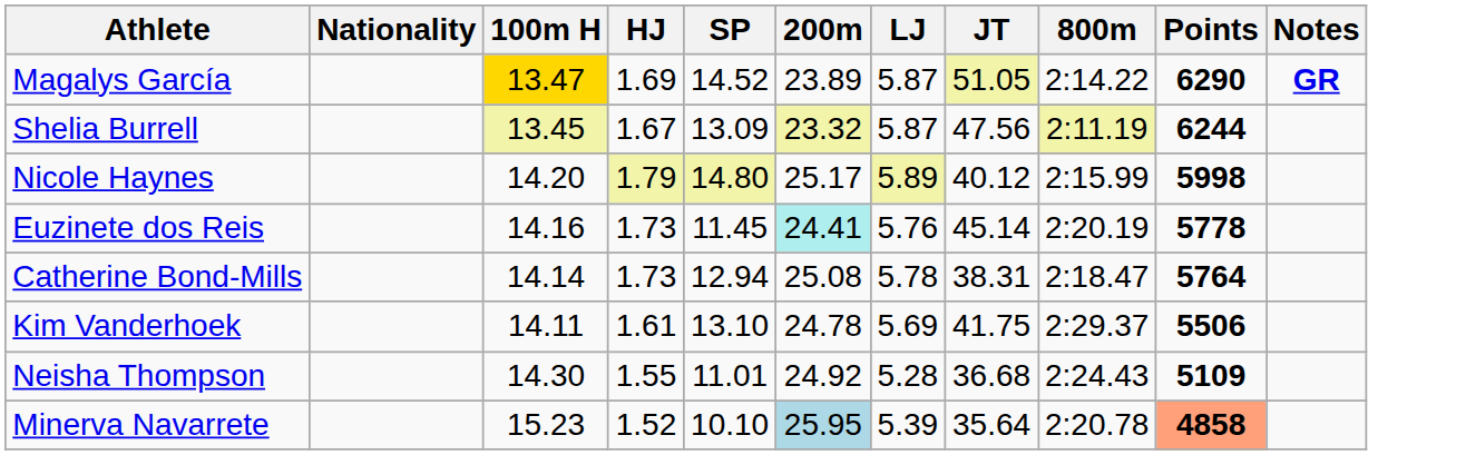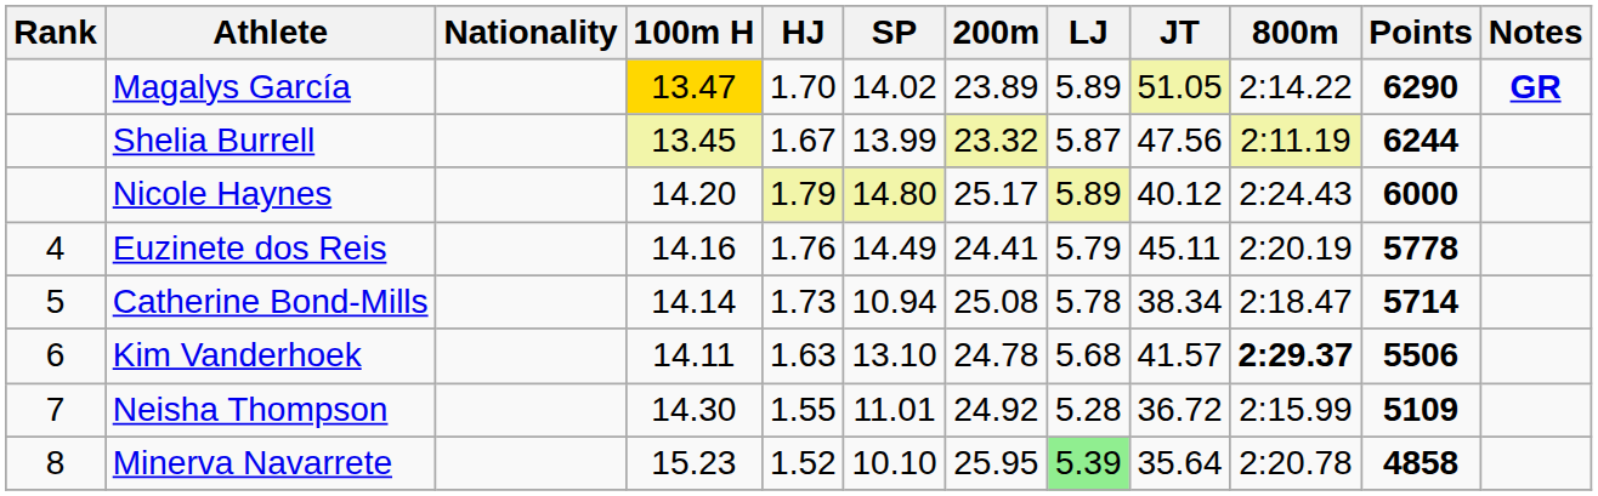+ column: Rank | 4 | 5 | 6 | 7 | 8
Magalys García | HJ: 1.69 -> 1.70
Magalys García | SP: 14.52 -> 14.02
Magalys García | LJ: 5.87 -> 5.89
Shelia Burrell | SP: 13.09 -> 13.99
Nicole Haynes | 800m: 2:15.99 -> 2:24.43
Nicole Haynes | Points: 5998 -> 6000
Euzinete dos Reis | HJ: 1.73 -> 1.76
Euzinete dos Reis | SP: 11.45 -> 14.49
Euzinete dos Reis | 200m: paleturquoise background -> no background
Euzinete dos Reis | LJ: 5.76 -> 5.79
Euzinete dos Reis | JT: 45.14 -> 45.11
Catherine Bond-Mills | SP: 12.94 -> 10.94
Catherine Bond-Mills | JT: 38.31 -> 38.34
Catherine Bond-Mills | Points: 5764 -> 5714
Kim Vanderhoek | HJ: 1.61 -> 1.63
Kim Vanderhoek | LJ: 5.69 -> 5.68
Kim Vanderhoek | JT: 41.75 -> 41.57
Kim Vanderhoek | 800m: normal -> bold
Neisha Thompson | JT: 36.68 -> 36.72
Neisha Thompson | 800m: 2:24.43 -> 2:15.99
Minerva Navarrete | 200m: lightblue background -> no background
Minerva Navarrete | LJ: no background -> lightgreen background
Minerva Navarrete | Points: lightsalmon background -> no background
